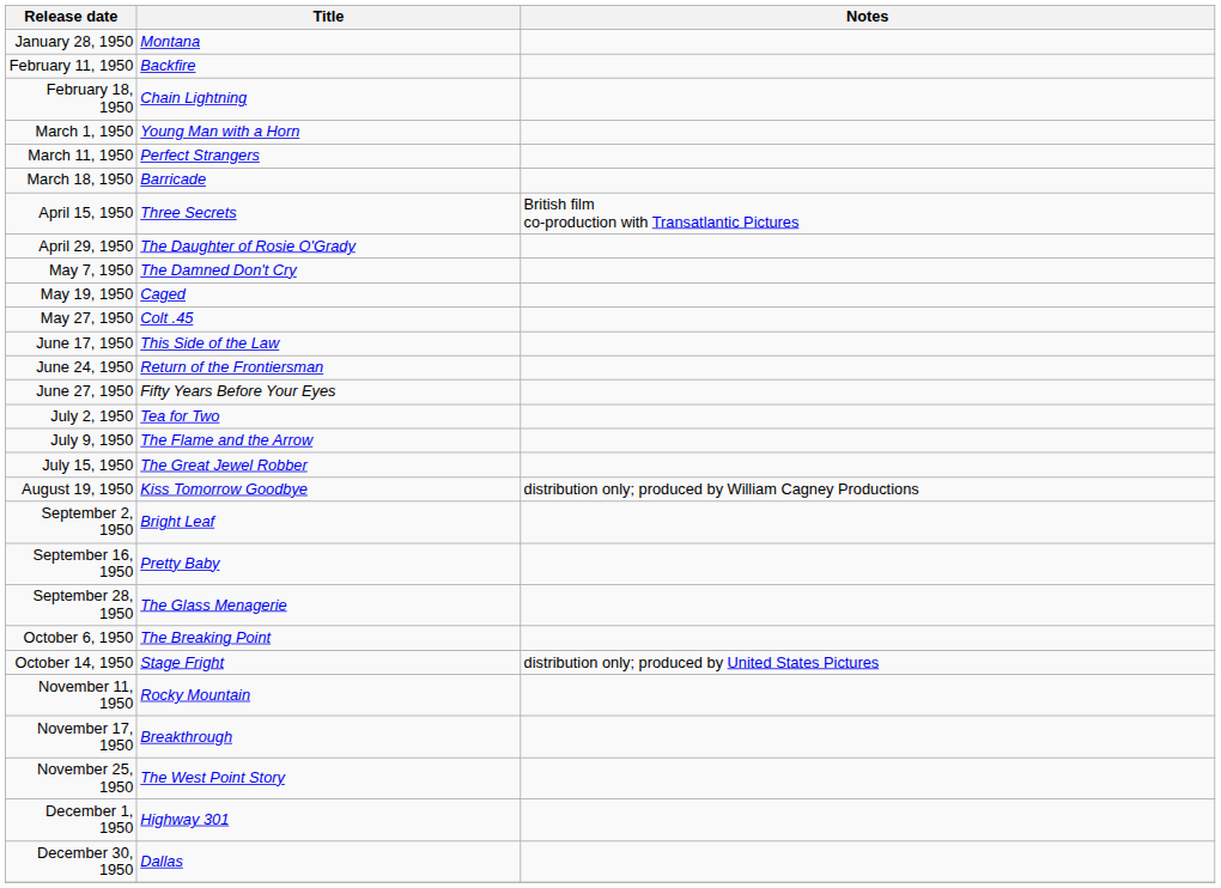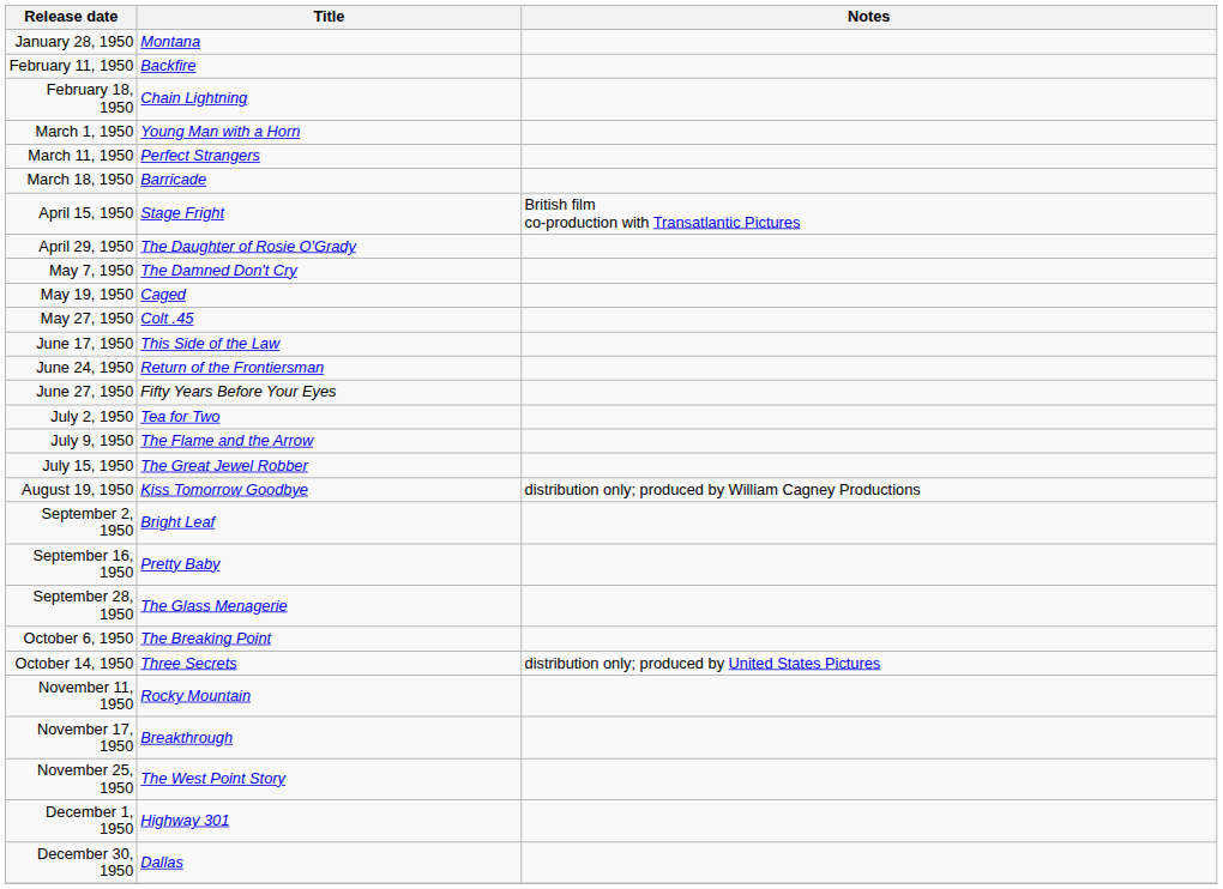April 15, 1950 | Title: Three Secrets -> Stage Fright
October 14, 1950 | Title: Stage Fright -> Three Secrets
